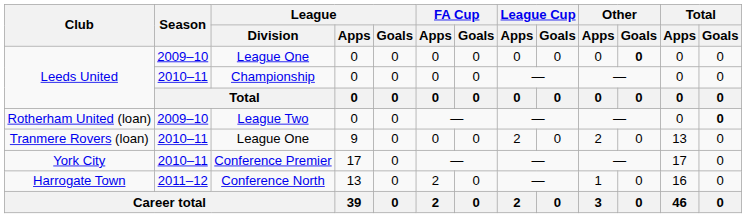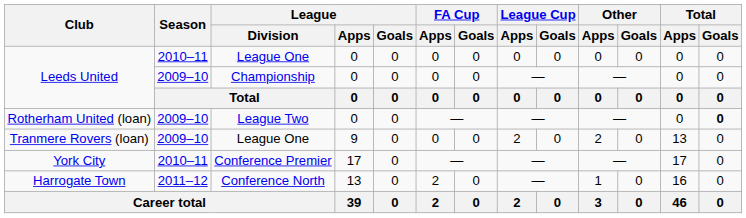Leeds United / League One | Season: 2009–10 -> 2010–11
Leeds United / League One | Other / Goals: bold -> normal
Leeds United / Championship | Season: 2010–11 -> 2009–10
Tranmere Rovers (loan) | Season: 2010–11 -> 2009–10
